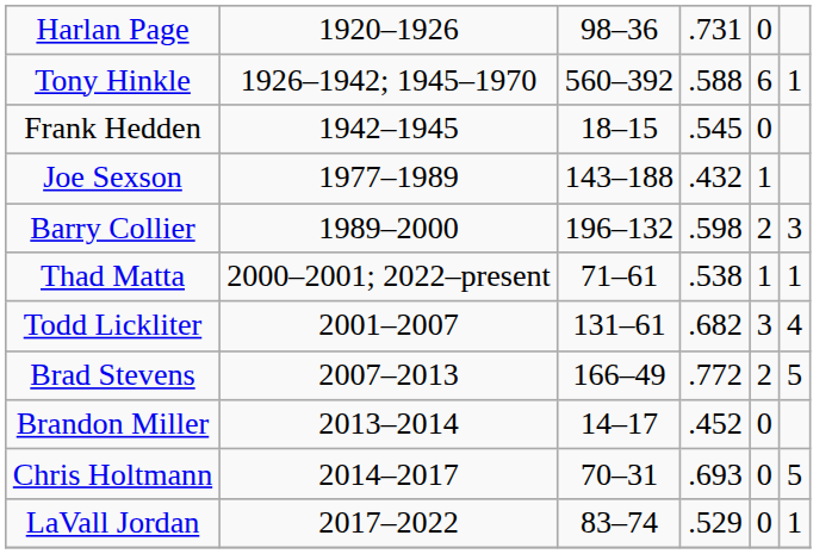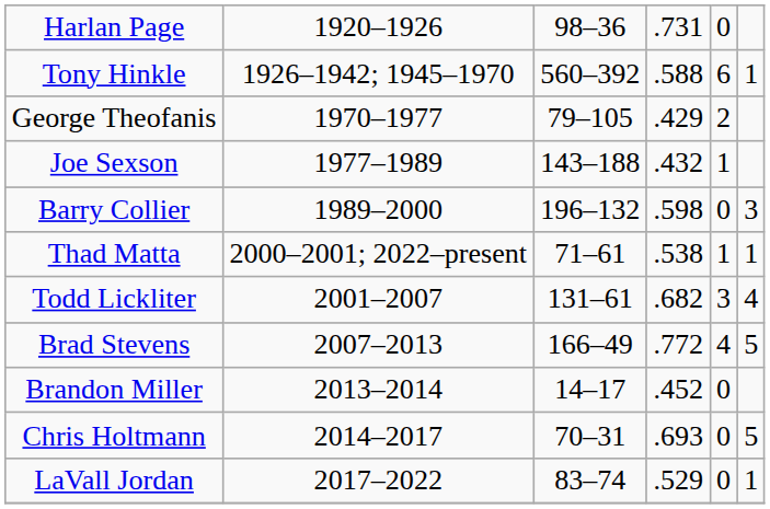- row: Frank Hedden | 1942–1945 | 18–15 | .545 | 0
+ row: George Theofanis | 1970–1977 | 79–105 | .429 | 2
Barry Collier | column 5: 2 -> 0
Brad Stevens | column 5: 2 -> 4
